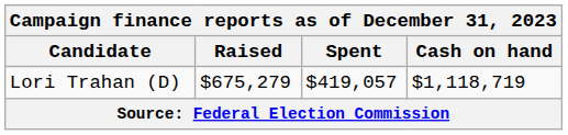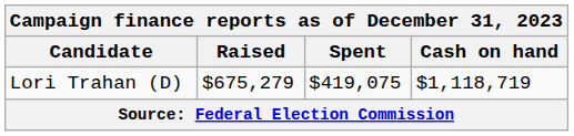Lori Trahan (D) | Spent: $419,057 -> $419,075
